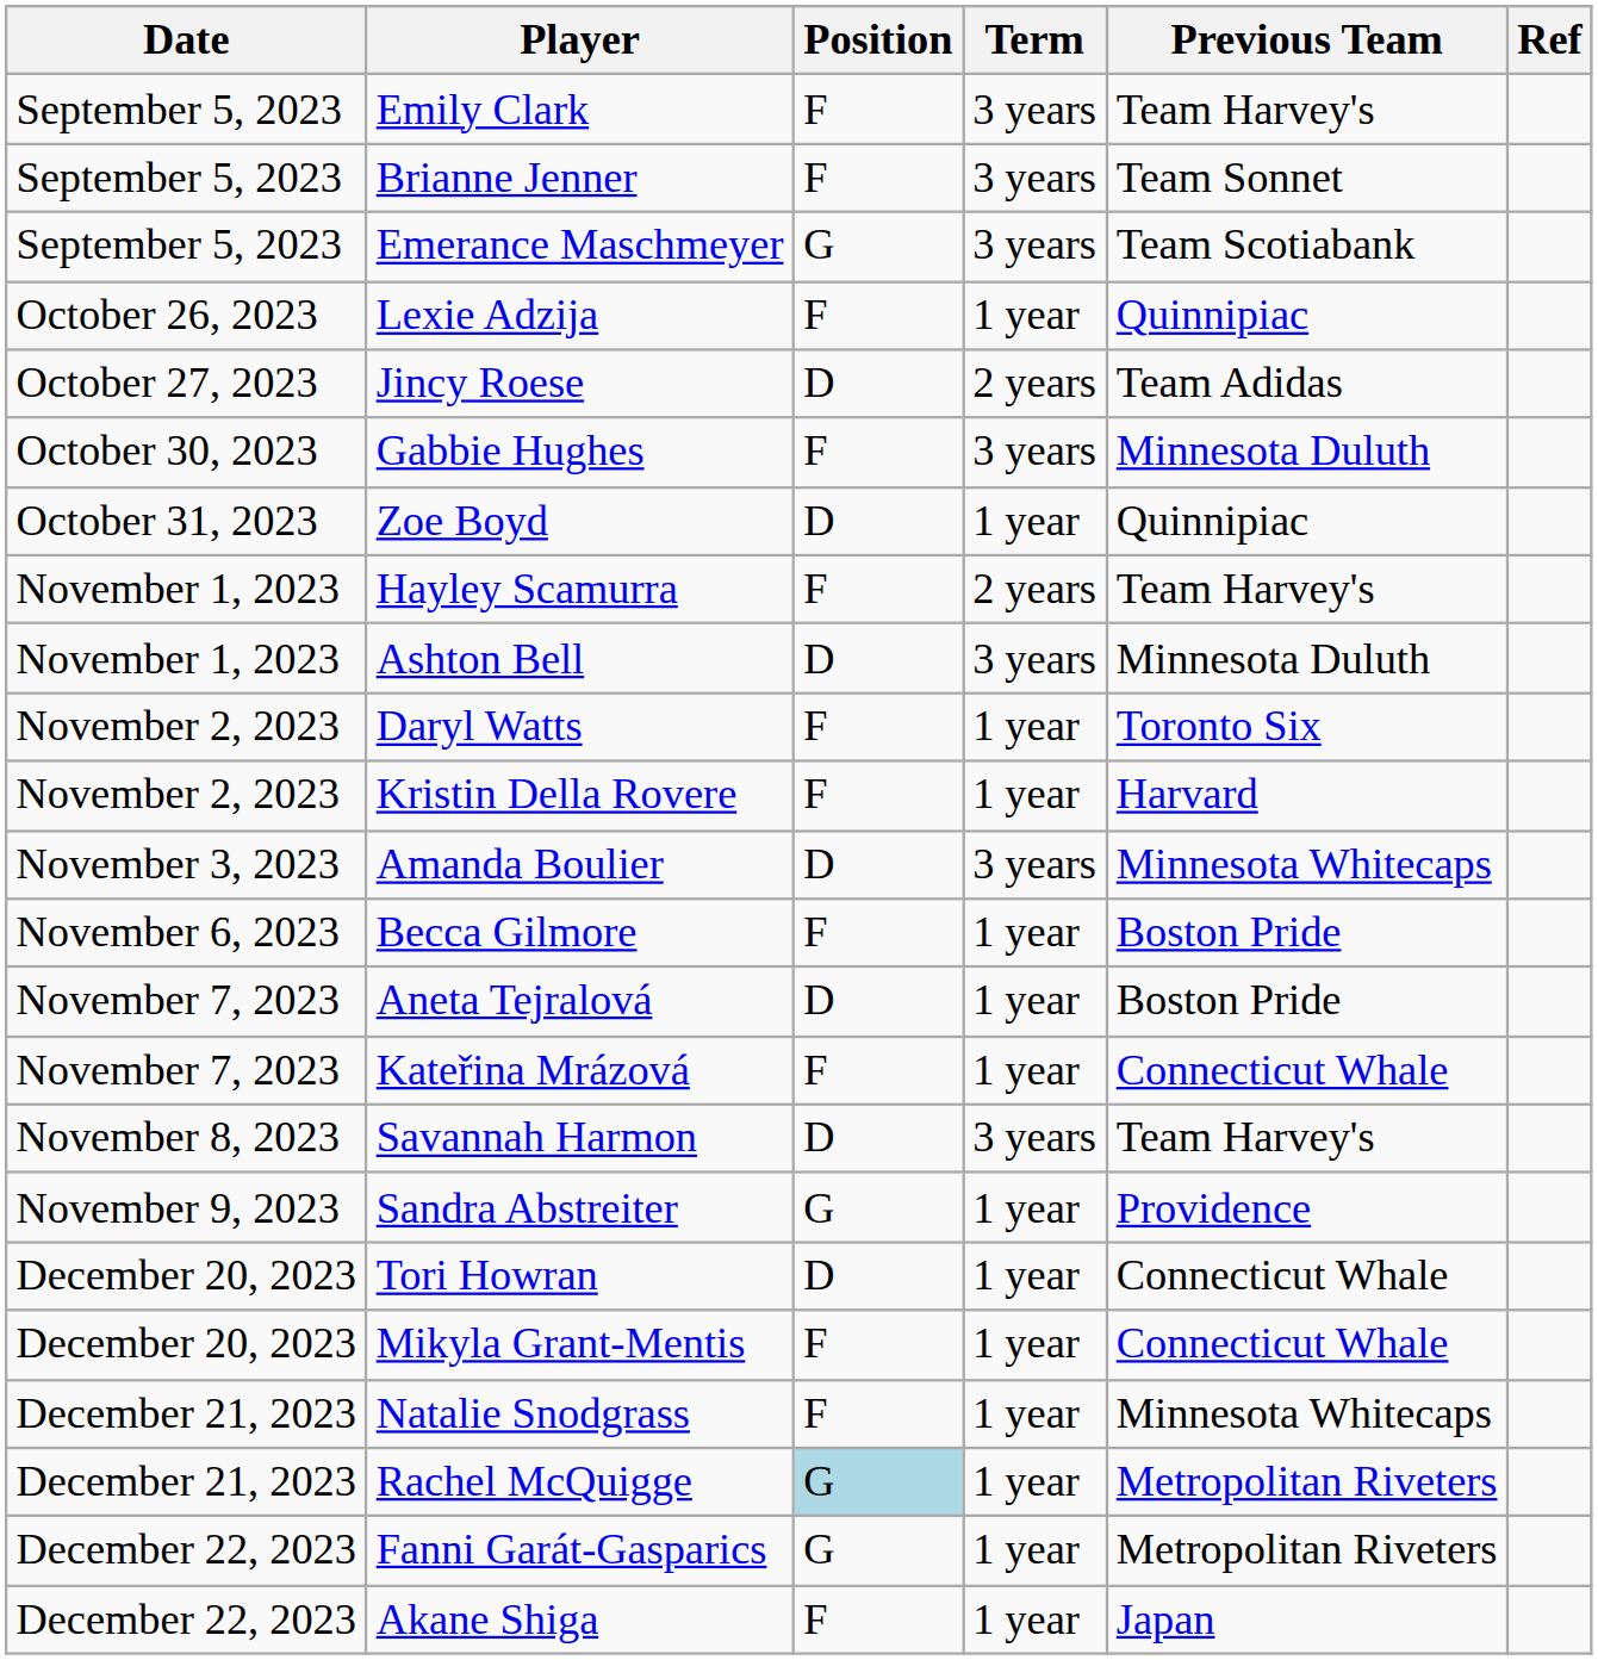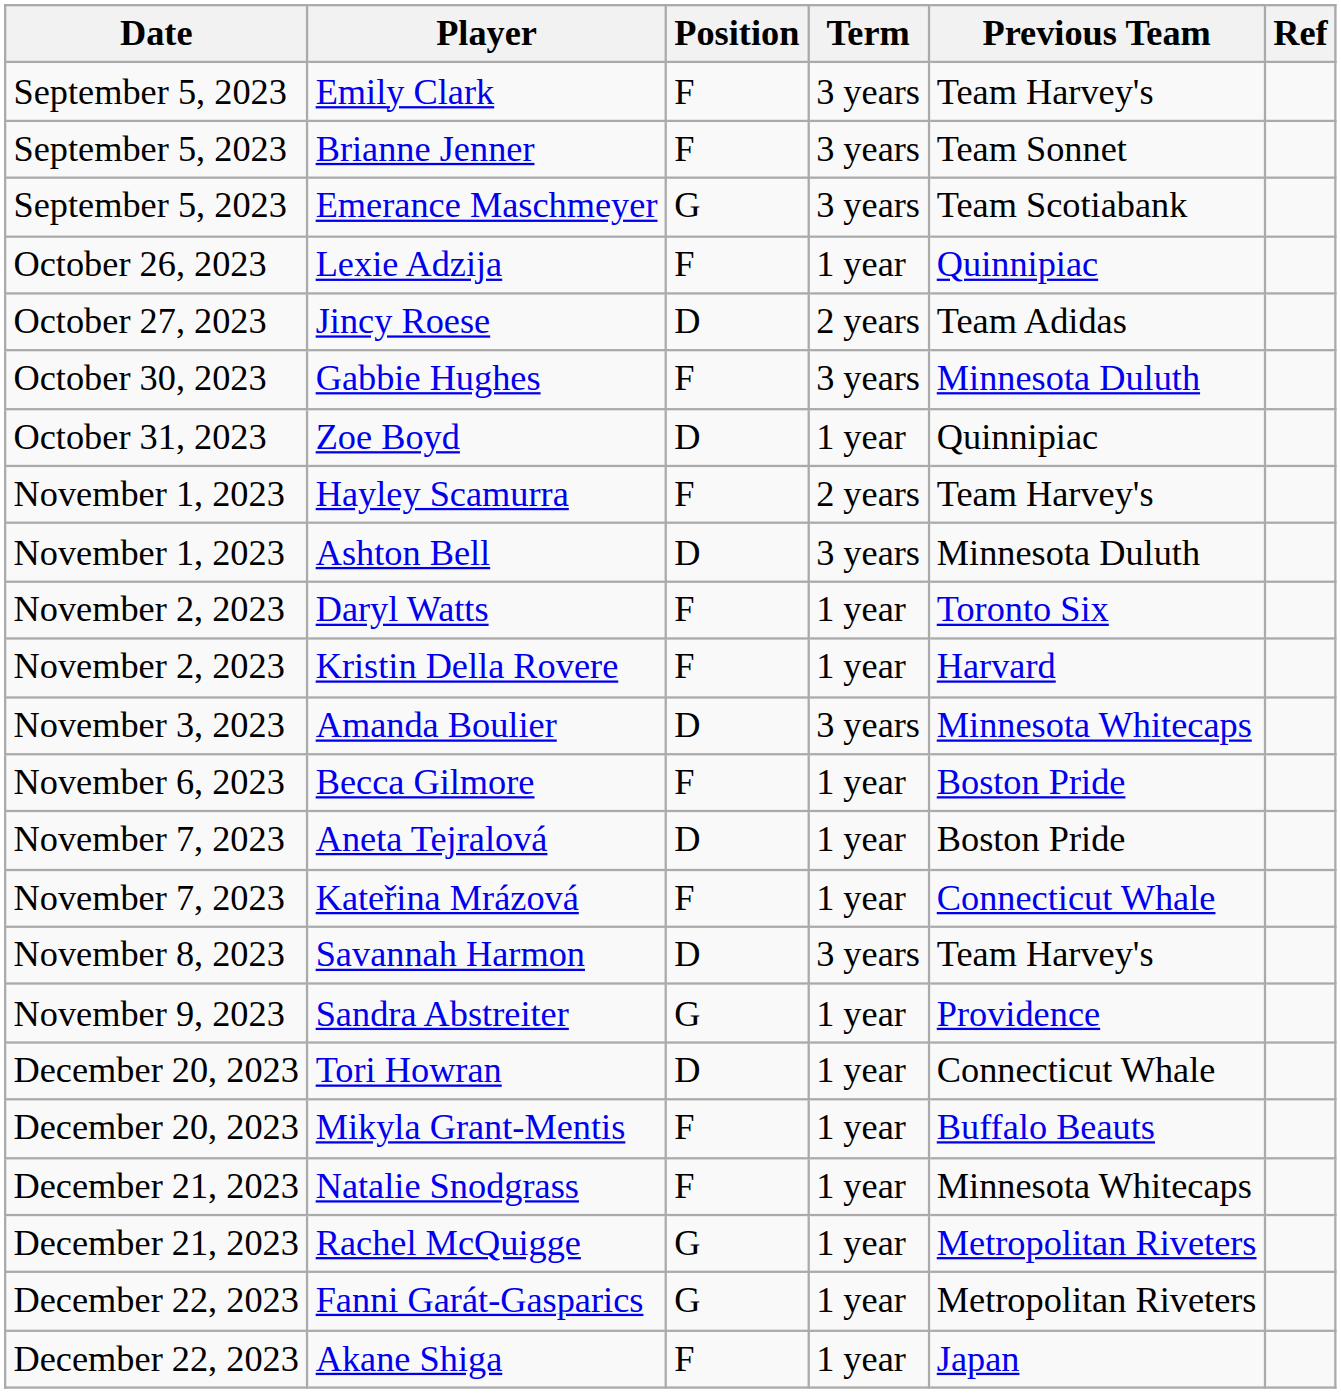Mikyla Grant-Mentis | Previous Team: Connecticut Whale -> Buffalo Beauts
Rachel McQuigge | Position: lightblue background -> no background
